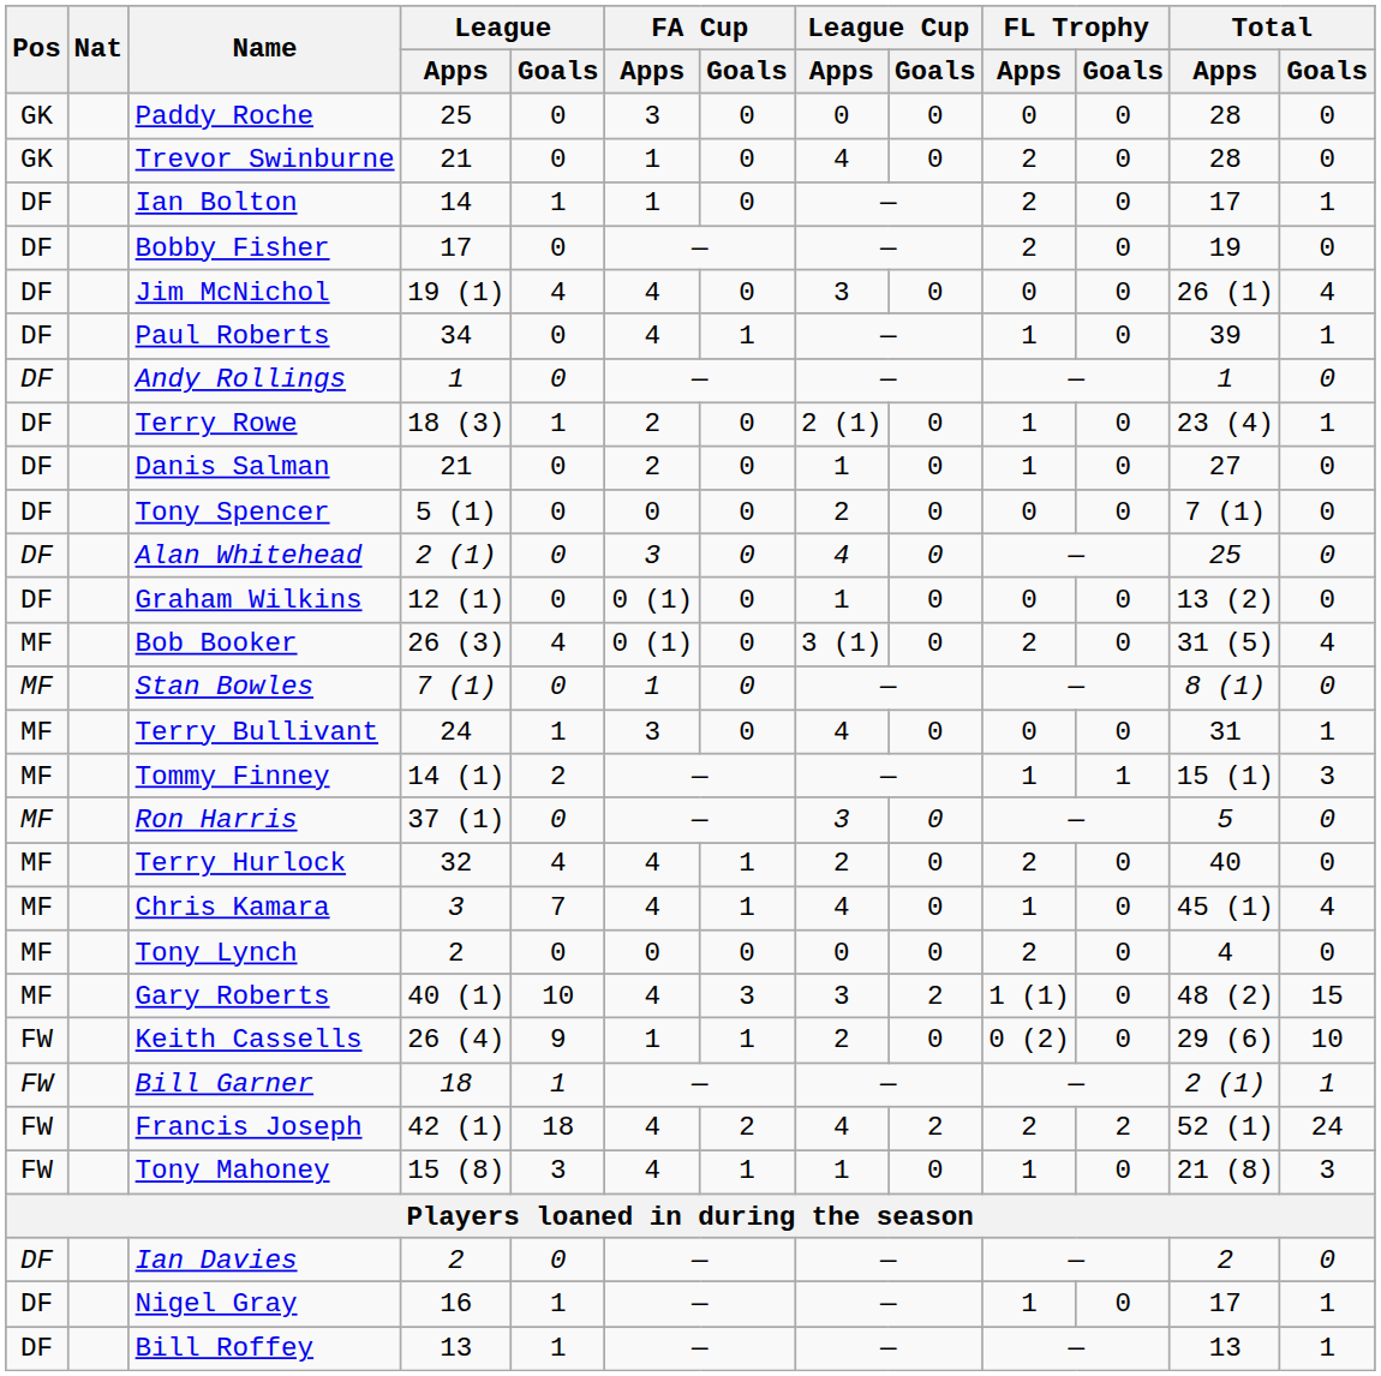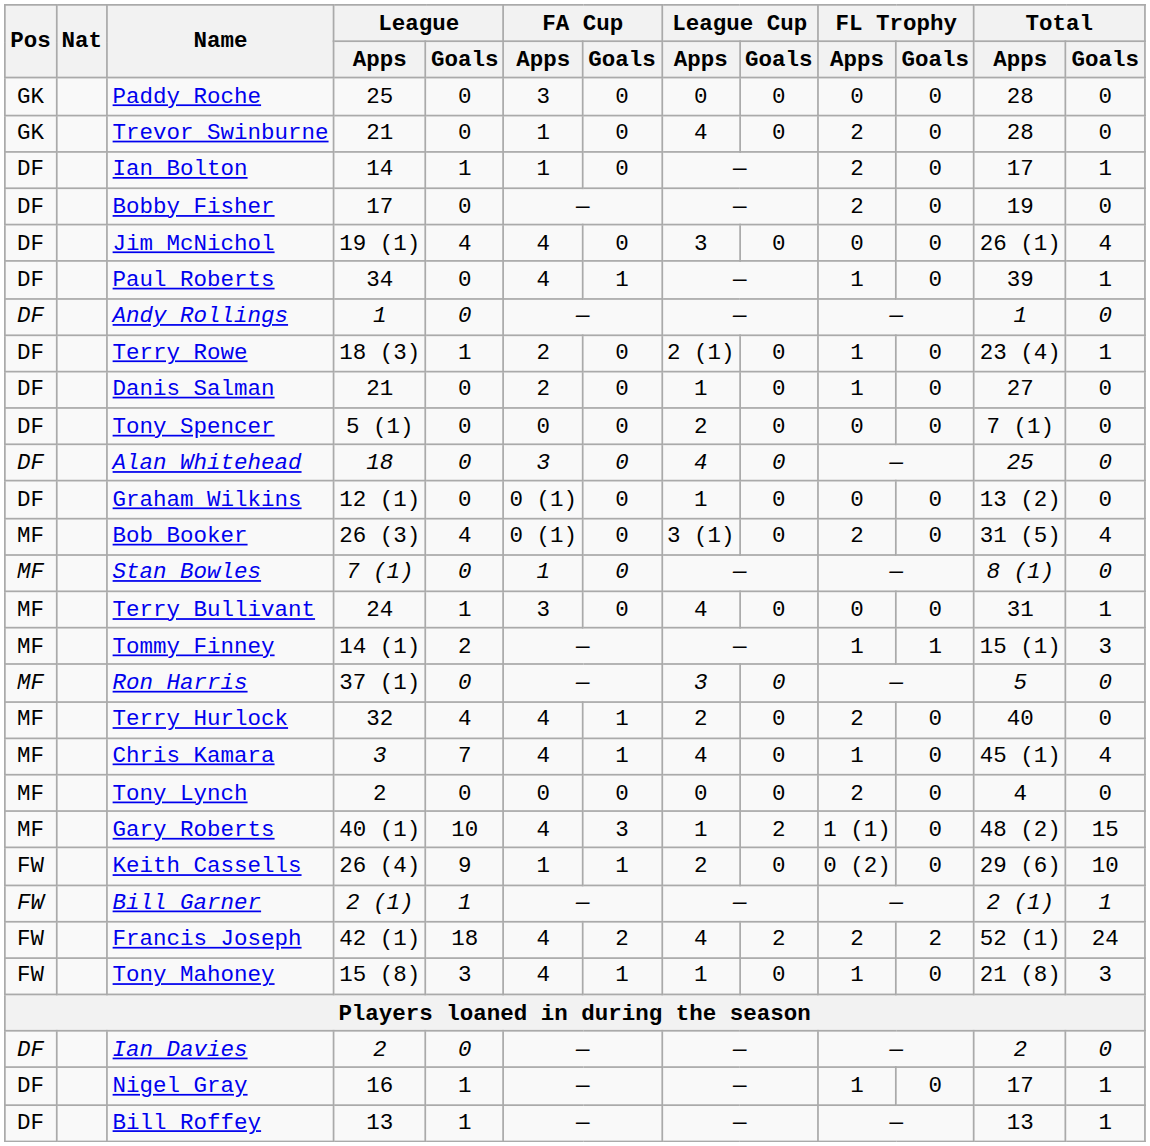Alan Whitehead | League / Apps: 2 (1) -> 18
Gary Roberts | League Cup / Apps: 3 -> 1
Bill Garner | League / Apps: 18 -> 2 (1)
